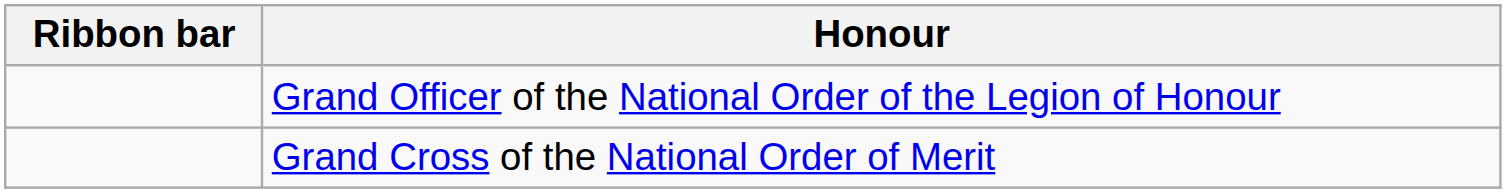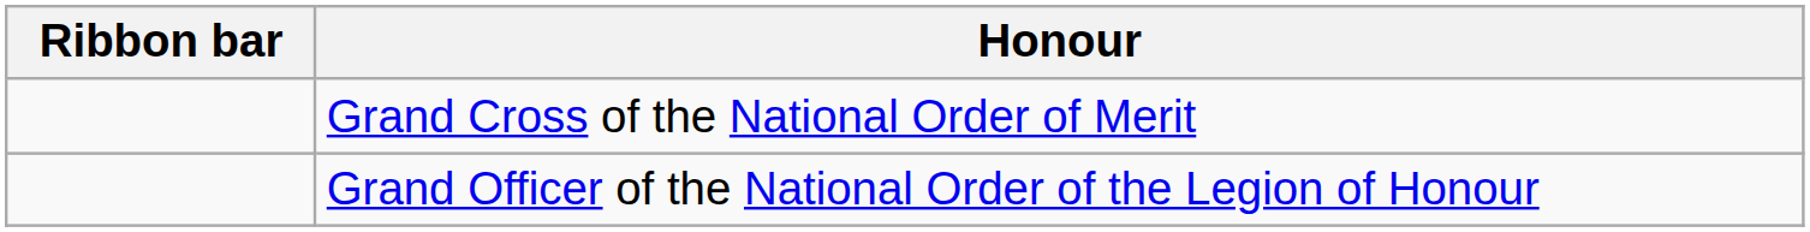rows swapped: Grand Officer of the National Order of the Legion of Honour <-> Grand Cross of the National Order of Merit
